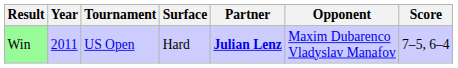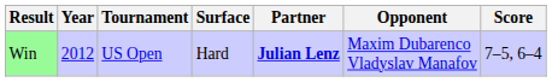Win | Year: 2011 -> 2012
